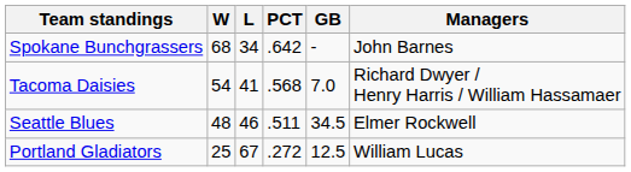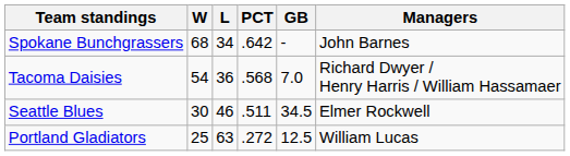Tacoma Daisies | L: 41 -> 36
Seattle Blues | W: 48 -> 30
Portland Gladiators | L: 67 -> 63
